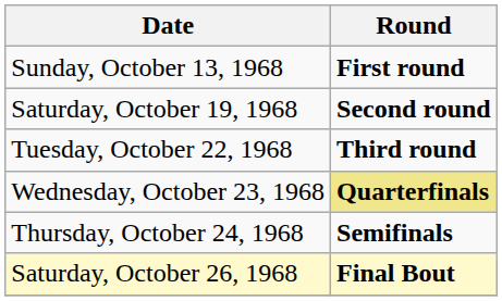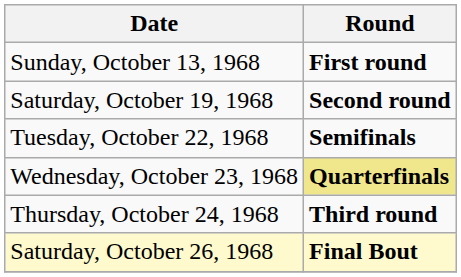Tuesday, October 22, 1968 | Round: Third round -> Semifinals
Thursday, October 24, 1968 | Round: Semifinals -> Third round
